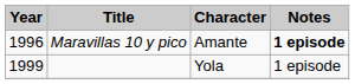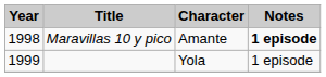Maravillas 10 y pico | Year: 1996 -> 1998
